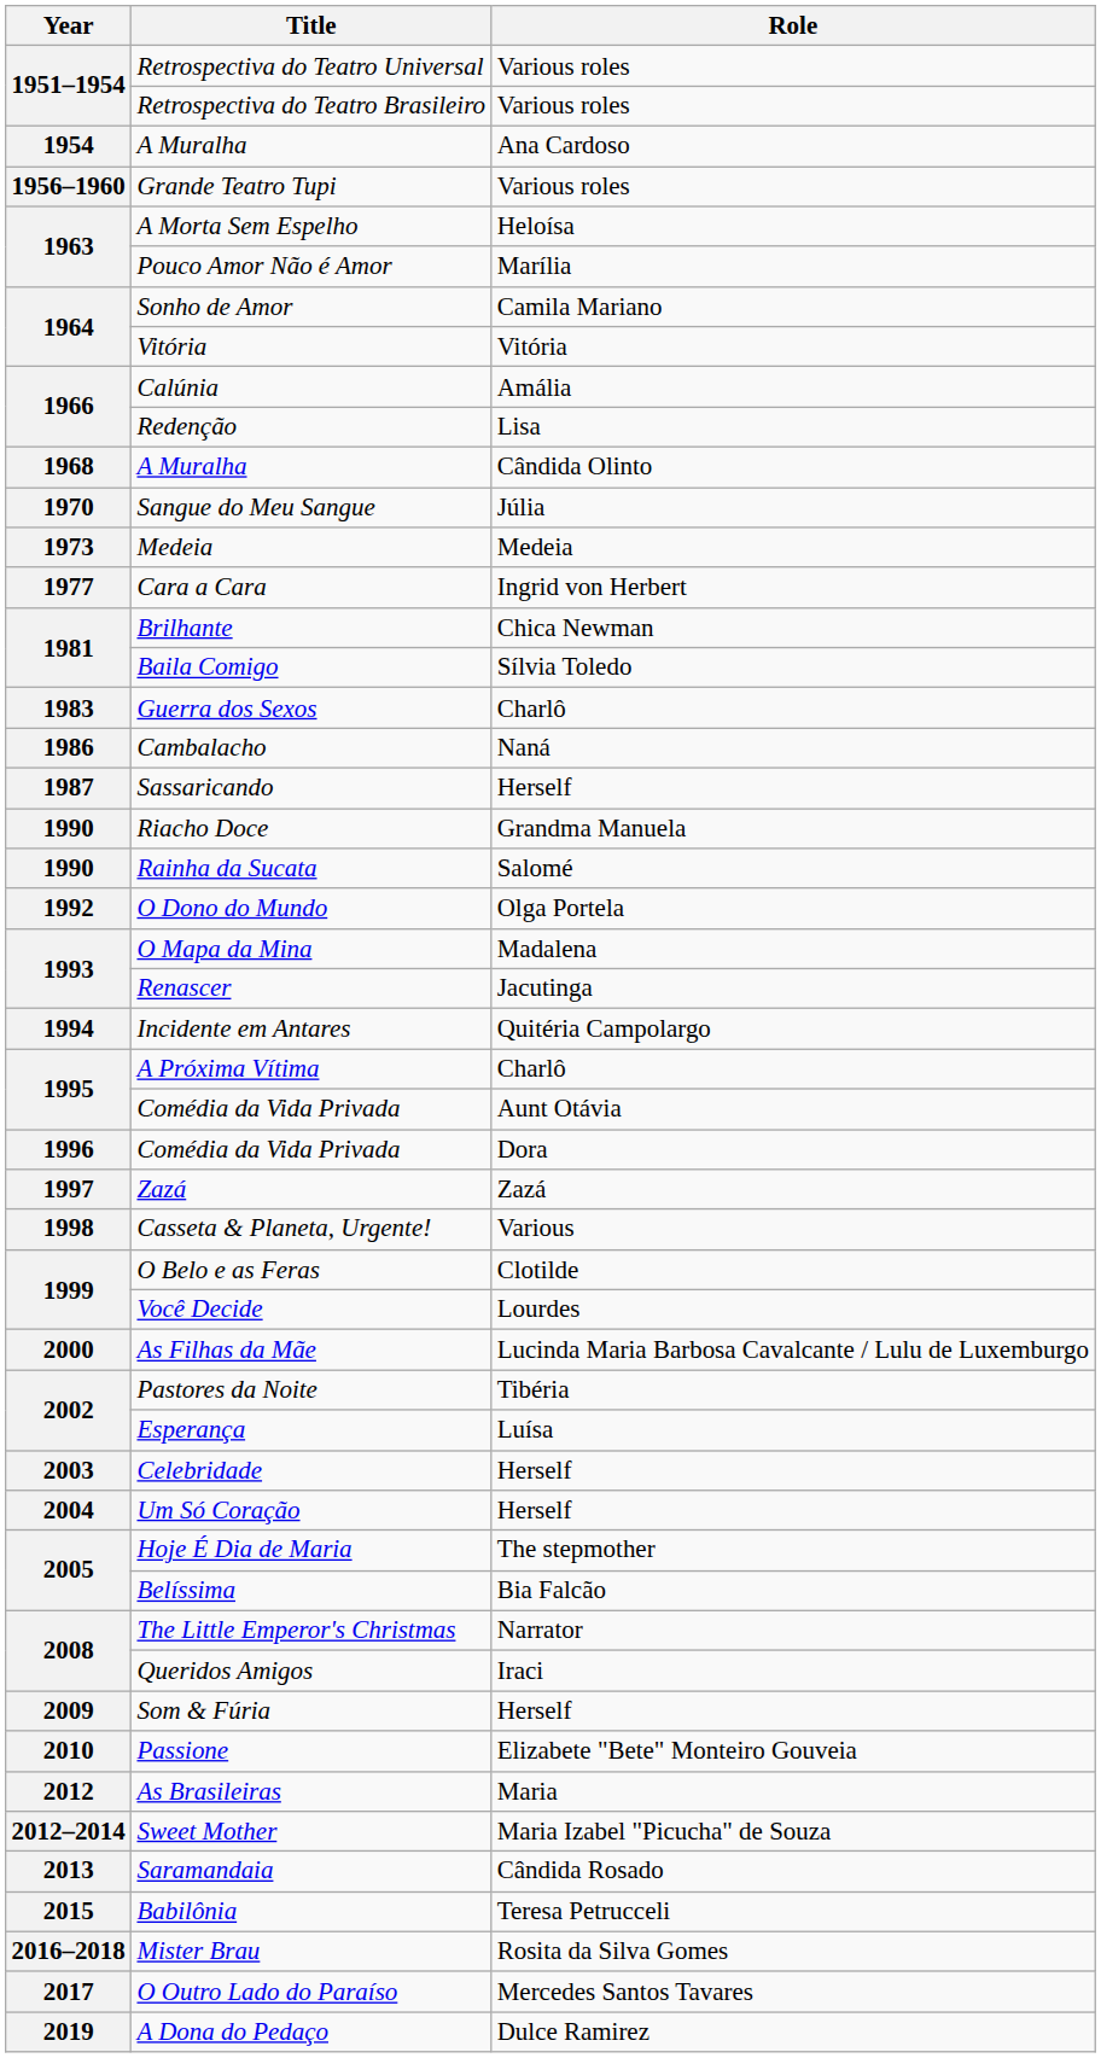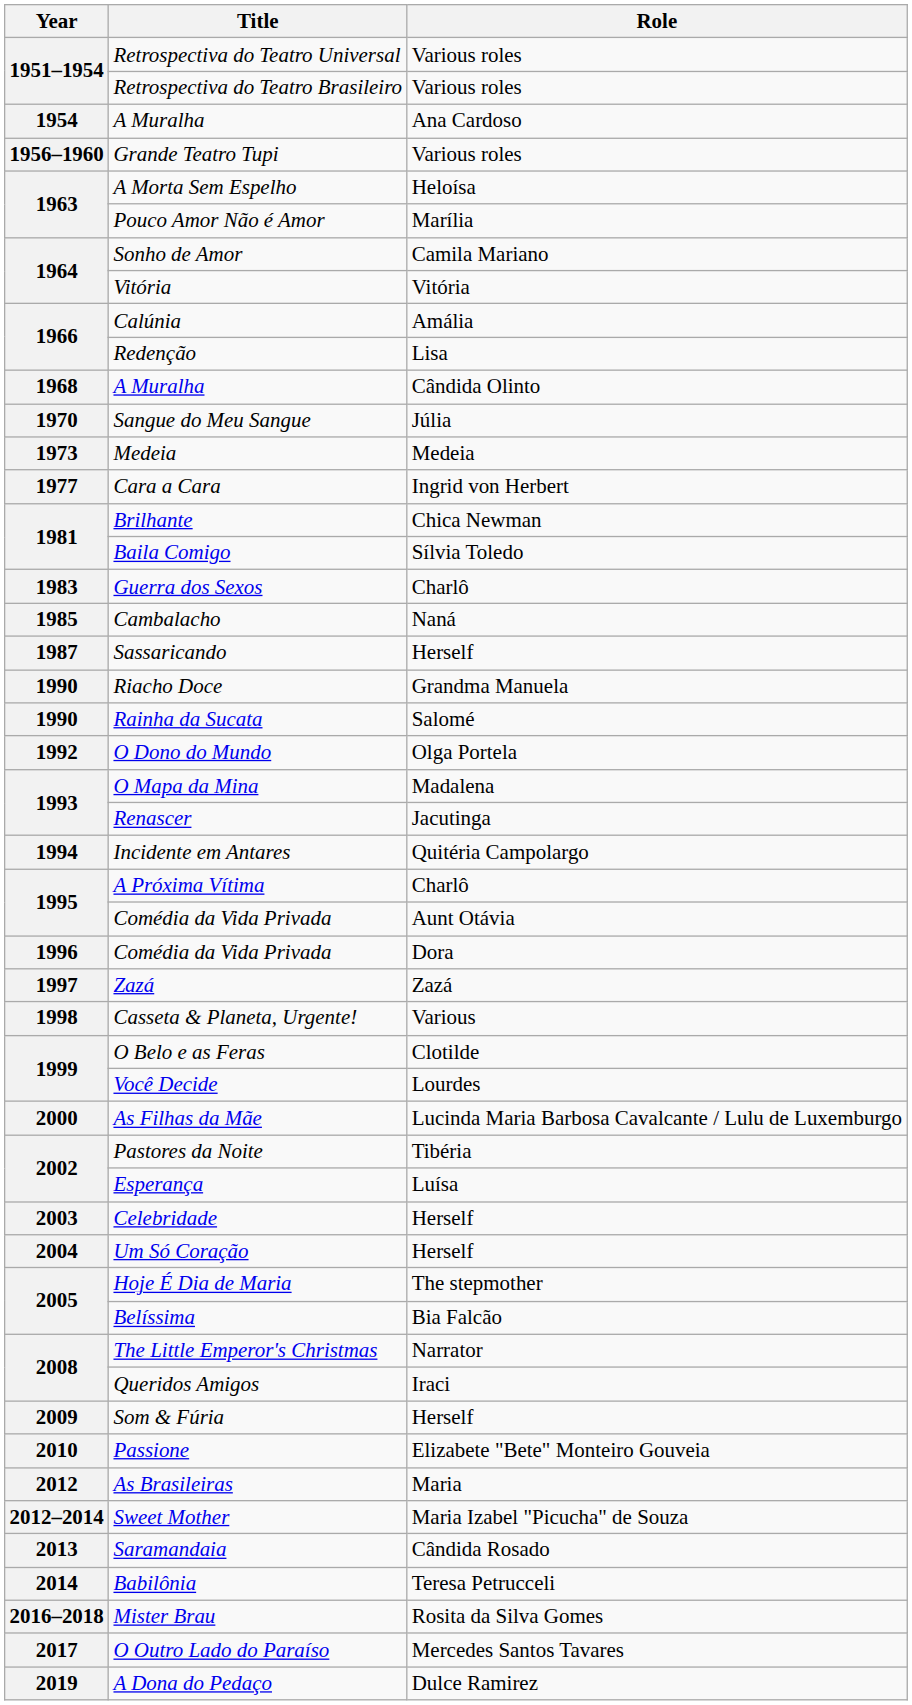Cambalacho | Year: 1986 -> 1985
Babilônia | Year: 2015 -> 2014
